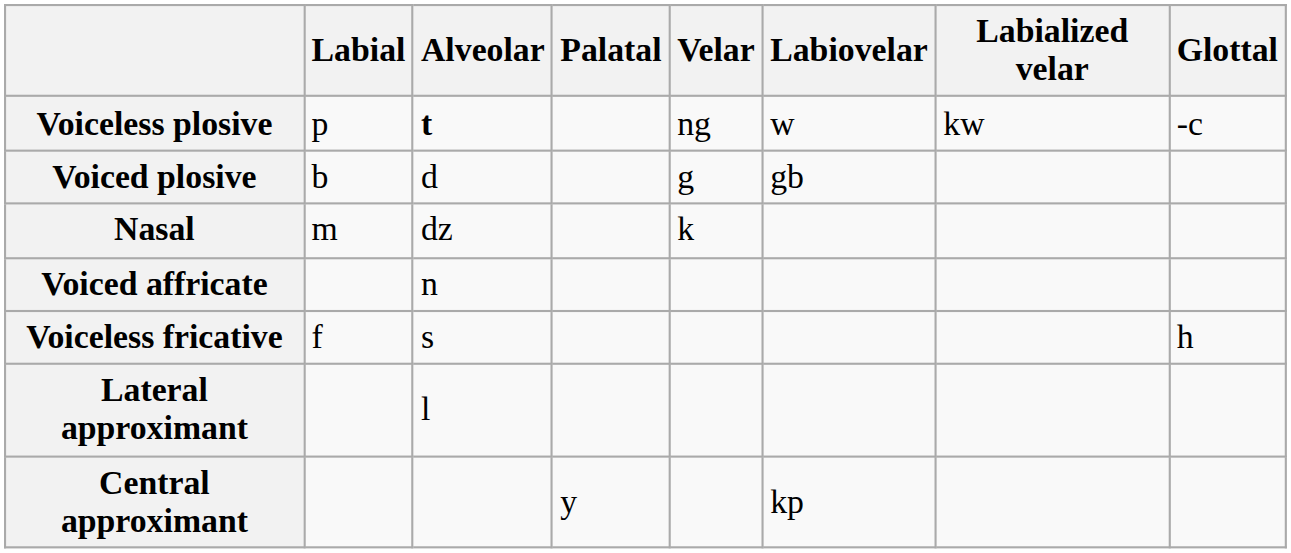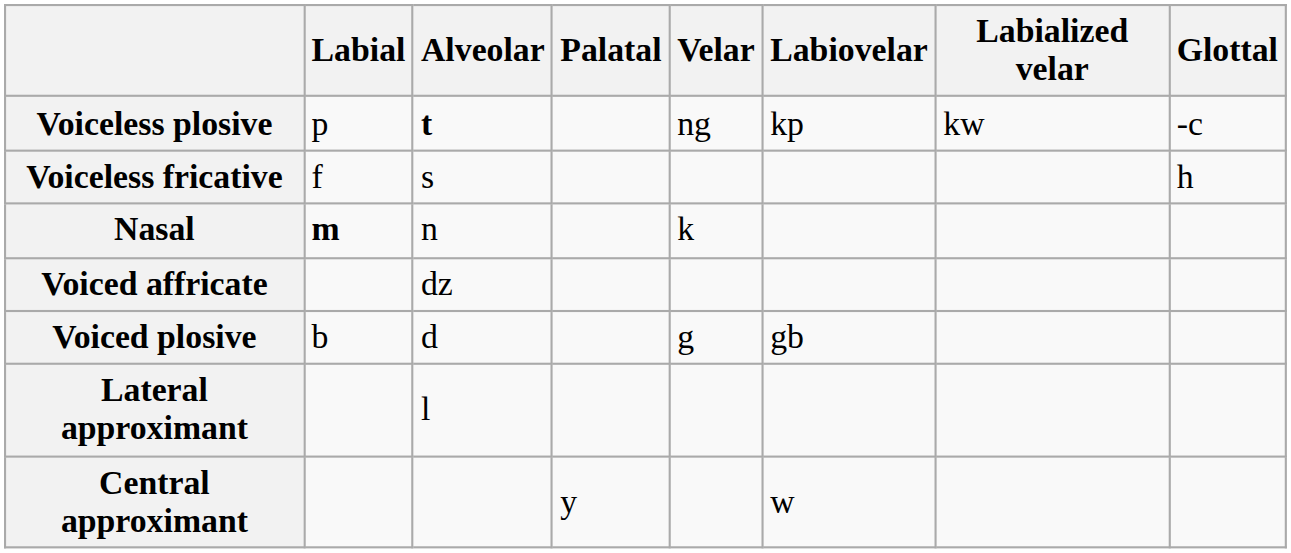Voiceless plosive | Labiovelar: w -> kp
rows swapped: Voiced plosive <-> Voiceless fricative
Nasal | Labial: normal -> bold
Nasal | Alveolar: dz -> n
Voiced affricate | Alveolar: n -> dz
Central approximant | Labiovelar: kp -> w
